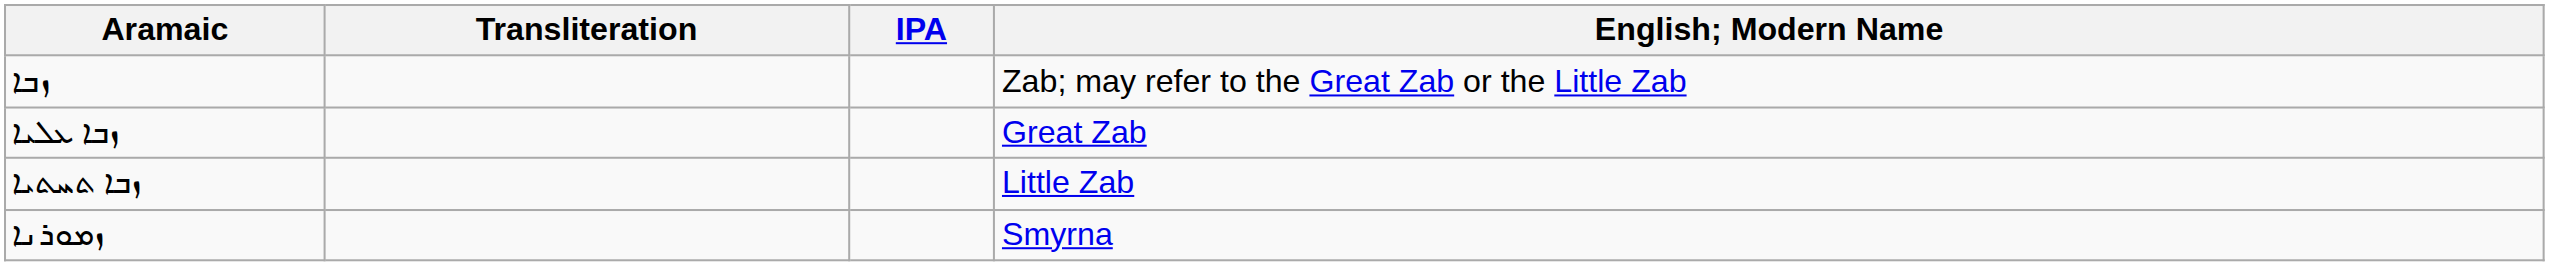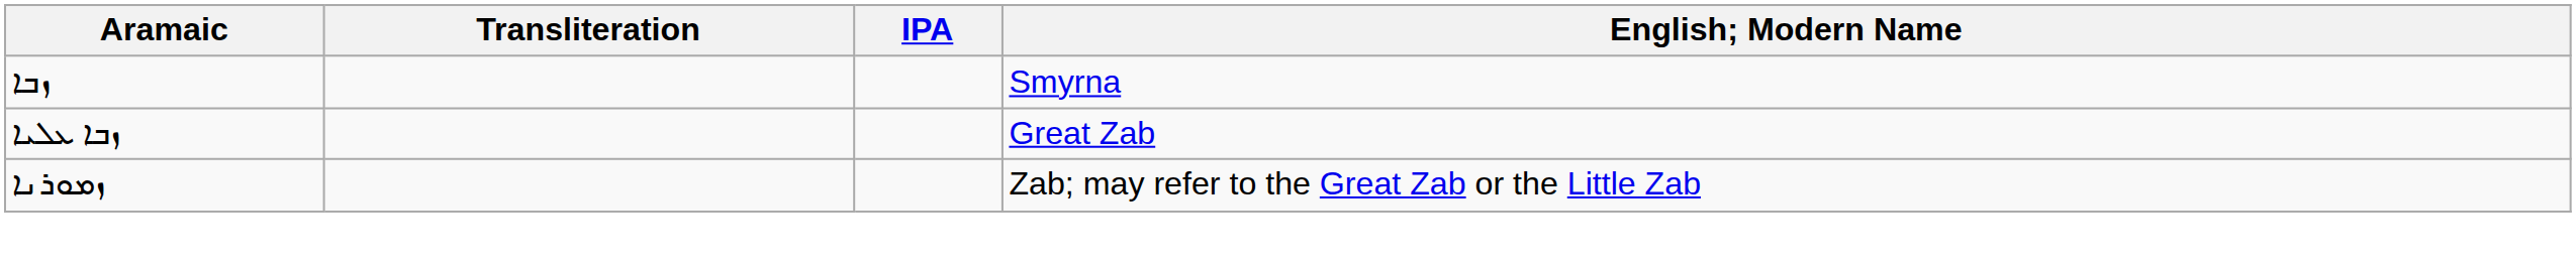ܙܒܐ | English; Modern Name: Zab; may refer to the Great Zab or the Little Zab -> Smyrna
- row: ܙܒܐ ܬܚܬܝܐ | Little Zab
ܙܡܘܪܢܐ | English; Modern Name: Smyrna -> Zab; may refer to the Great Zab or the Little Zab
